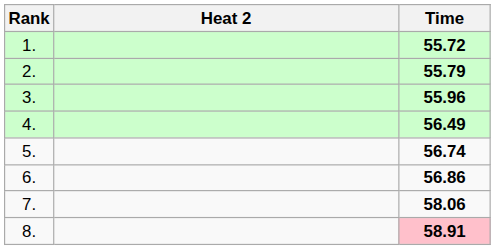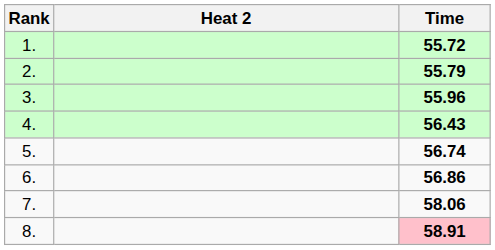4. | Time: 56.49 -> 56.43
